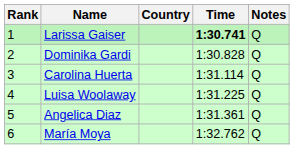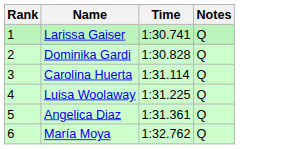- column: Country
Larissa Gaiser | Time: bold -> normal
